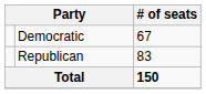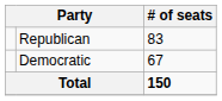rows swapped: Republican <-> Democratic
